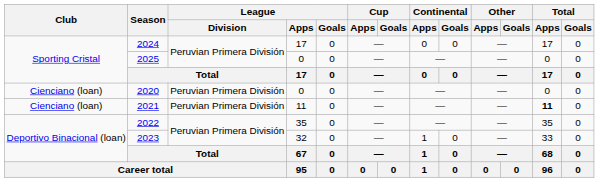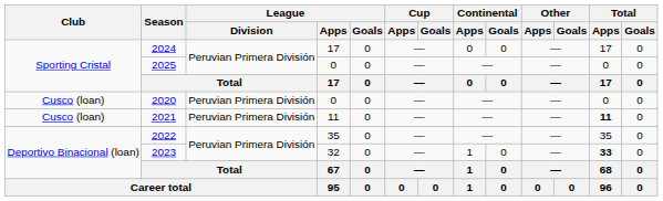2020 | Club: Cienciano (loan) -> Cusco (loan)
2021 | Club: Cienciano (loan) -> Cusco (loan)
2023 | Total / Apps: normal -> bold
